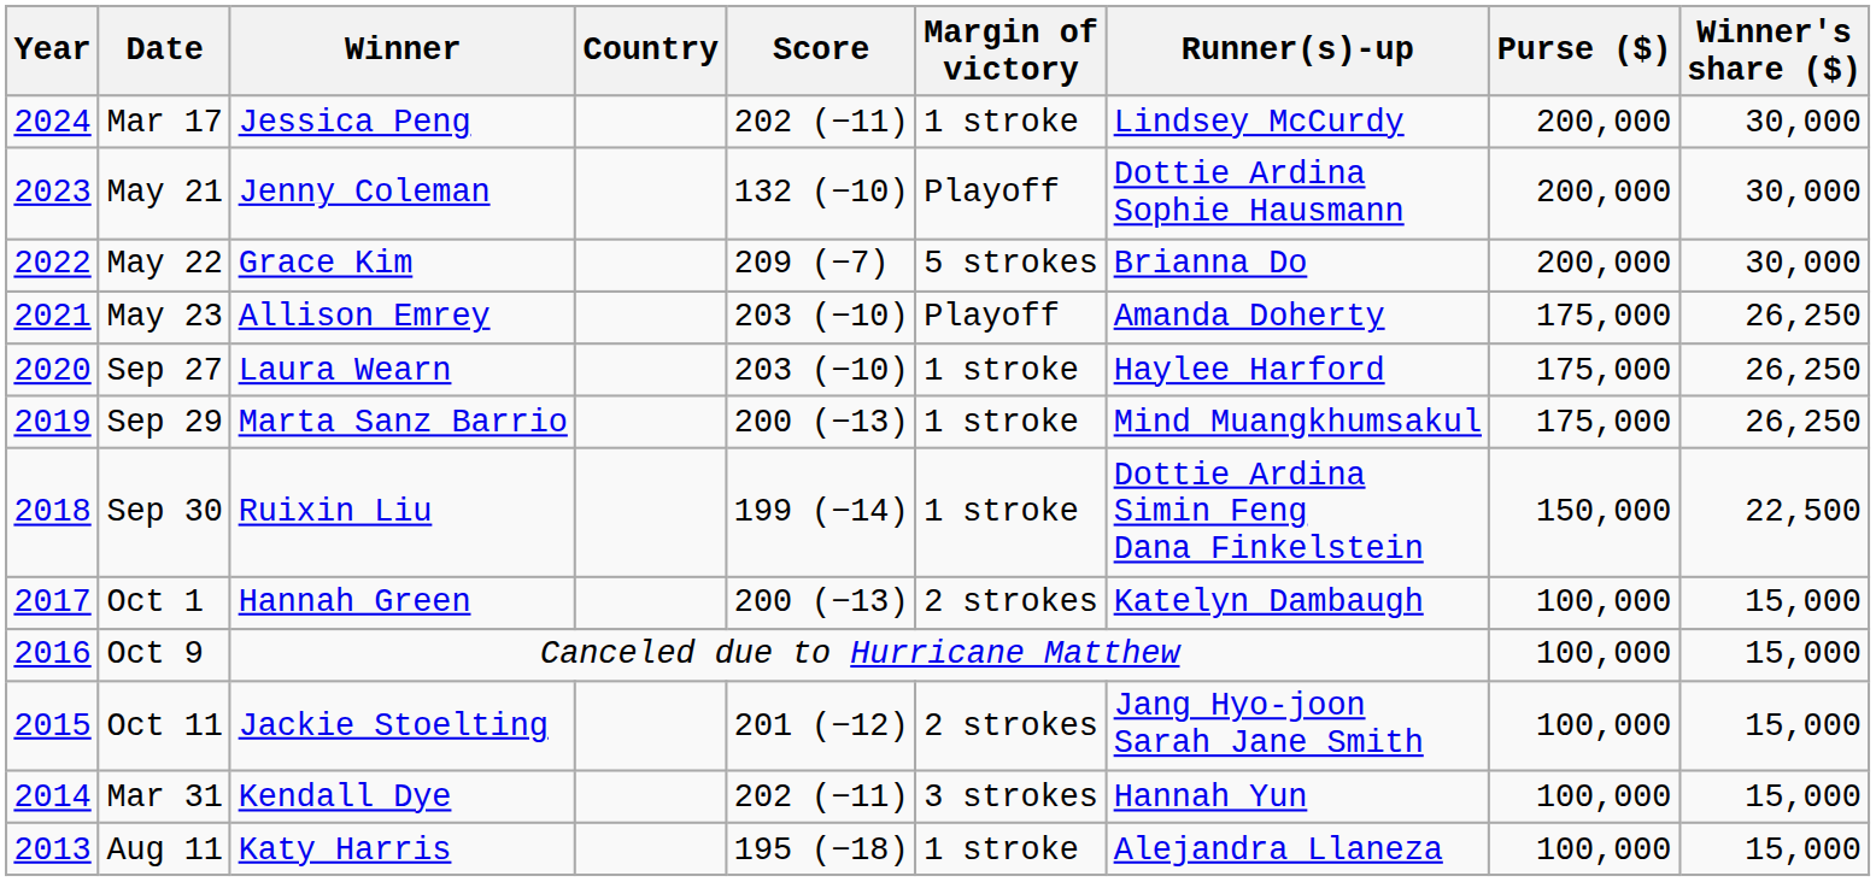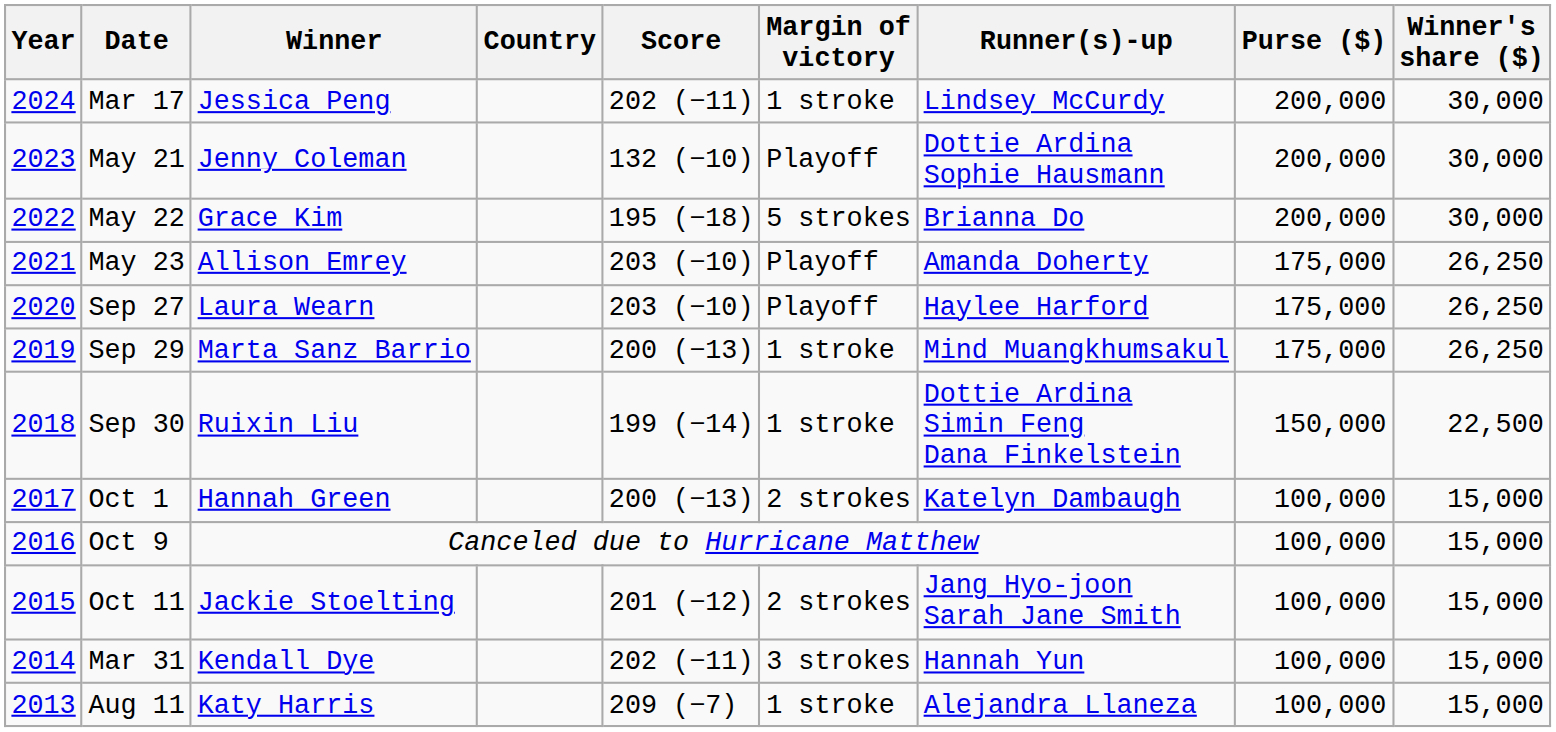May 22 | Score: 209 (−7) -> 195 (−18)
Sep 27 | Margin of victory: 1 stroke -> Playoff
Aug 11 | Score: 195 (−18) -> 209 (−7)
